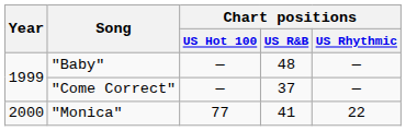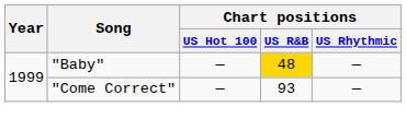"Baby" | Chart positions / US R&B: no background -> gold background
"Come Correct" | Chart positions / US R&B: 37 -> 93
- row: 2000 | "Monica" | 77 | 41 | 22
